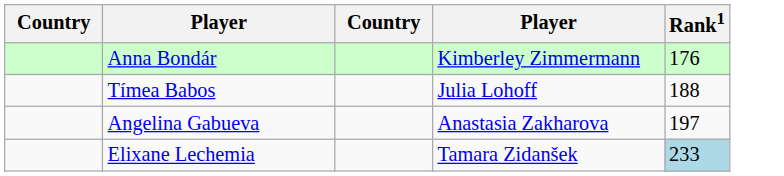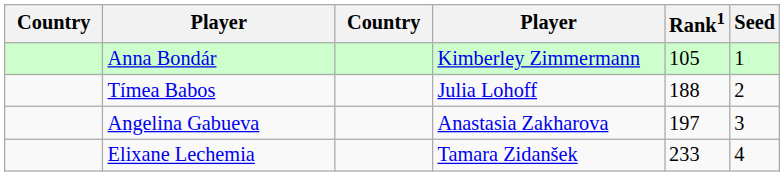+ column: Seed | 1 | 2 | 3 | 4
Anna Bondár | Rank1: 176 -> 105
Elixane Lechemia | Rank1: lightblue background -> no background
